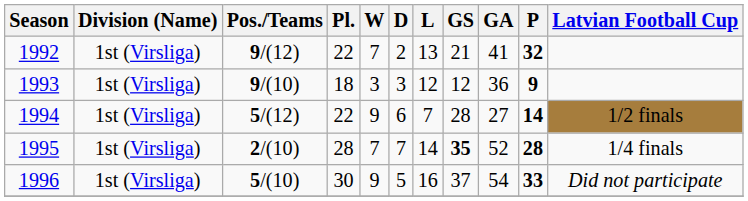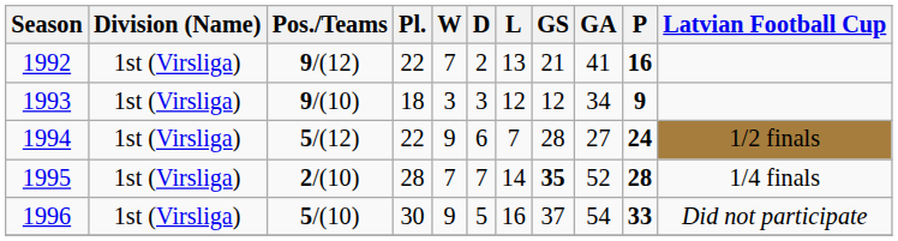1992 | P: 32 -> 16
1993 | GA: 36 -> 34
1994 | P: 14 -> 24
